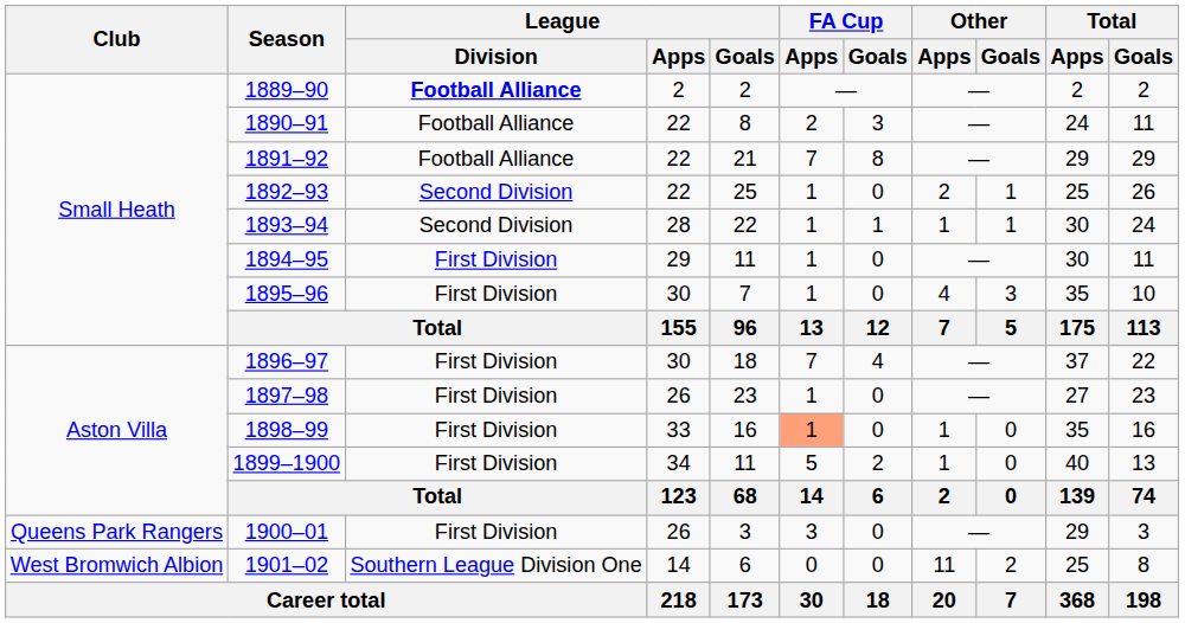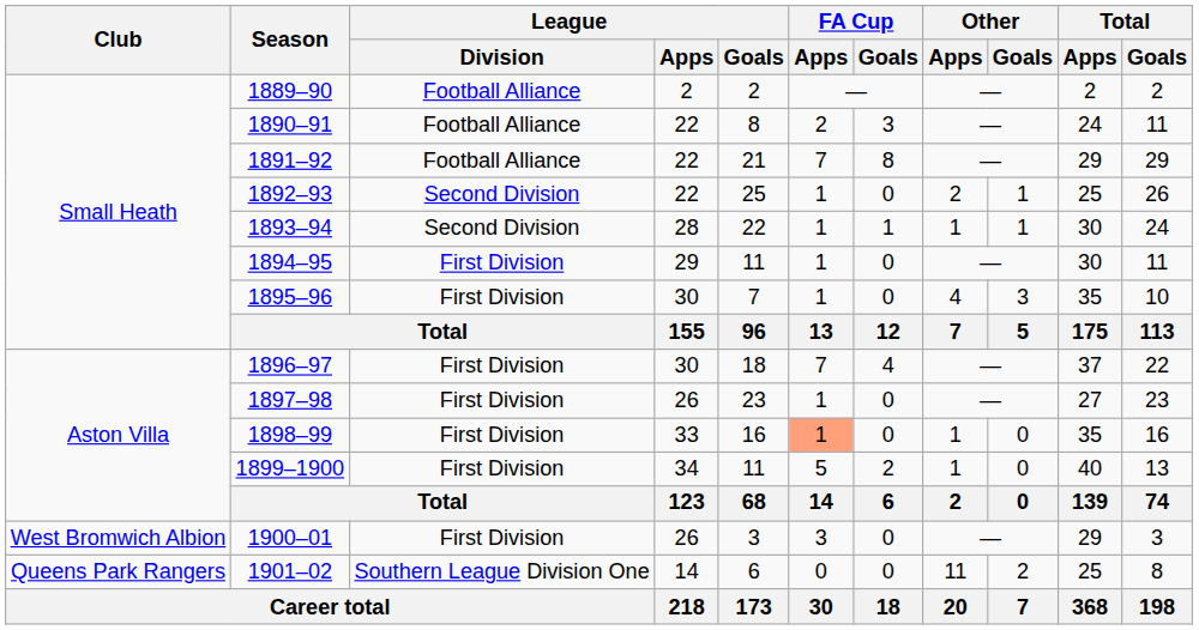1889–90 | League / Division: bold -> normal
1900–01 | Club: Queens Park Rangers -> West Bromwich Albion
1901–02 | Club: West Bromwich Albion -> Queens Park Rangers
